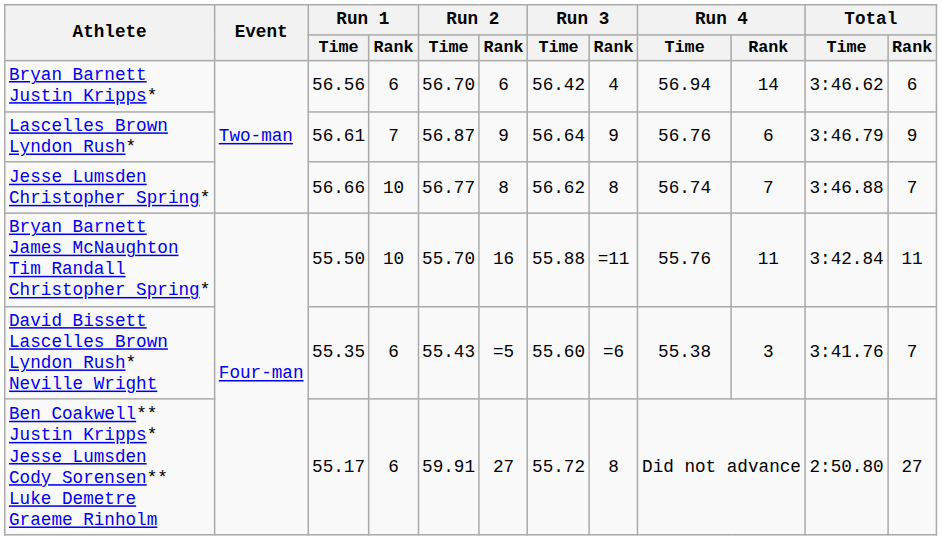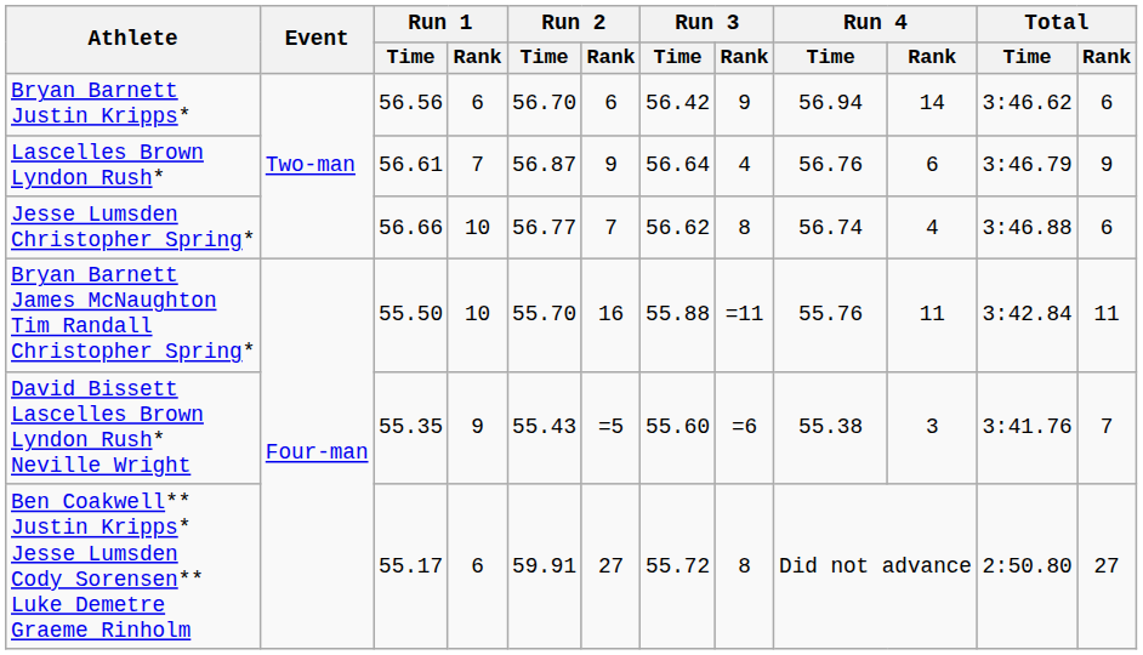Bryan Barnett Justin Kripps* | Run 3 / Rank: 4 -> 9
Lascelles Brown Lyndon Rush* | Run 3 / Rank: 9 -> 4
Jesse Lumsden Christopher Spring* | Run 2 / Rank: 8 -> 7
Jesse Lumsden Christopher Spring* | Run 4 / Rank: 7 -> 4
Jesse Lumsden Christopher Spring* | Total / Rank: 7 -> 6
David Bissett Lascelles Brown Lyndon Rush* Neville Wright | Run 1 / Rank: 6 -> 9
